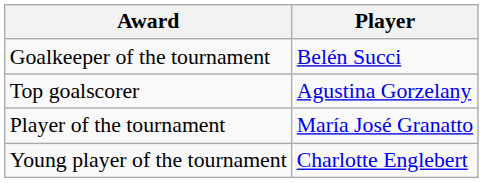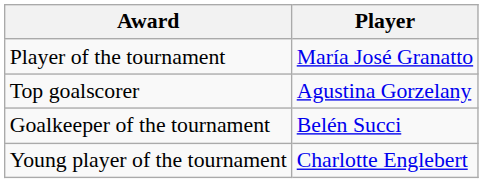rows swapped: Player of the tournament <-> Goalkeeper of the tournament
